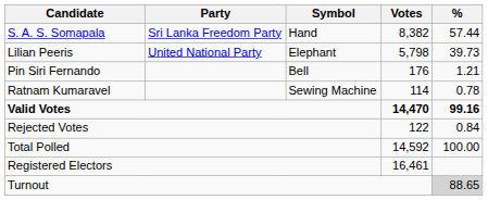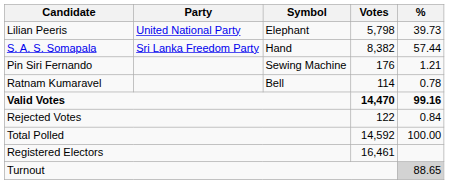rows swapped: S. A. S. Somapala <-> Lilian Peeris
Pin Siri Fernando | Symbol: Bell -> Sewing Machine
Ratnam Kumaravel | Symbol: Sewing Machine -> Bell
